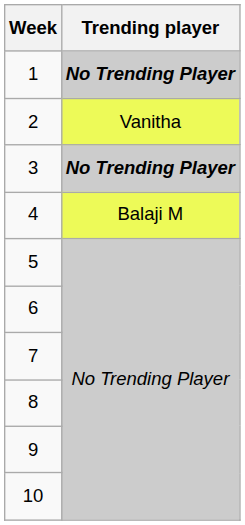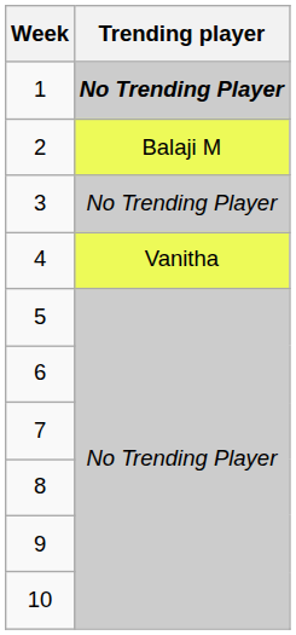2 | Trending player: Vanitha -> Balaji M
3 | Trending player: bold -> normal
4 | Trending player: Balaji M -> Vanitha
